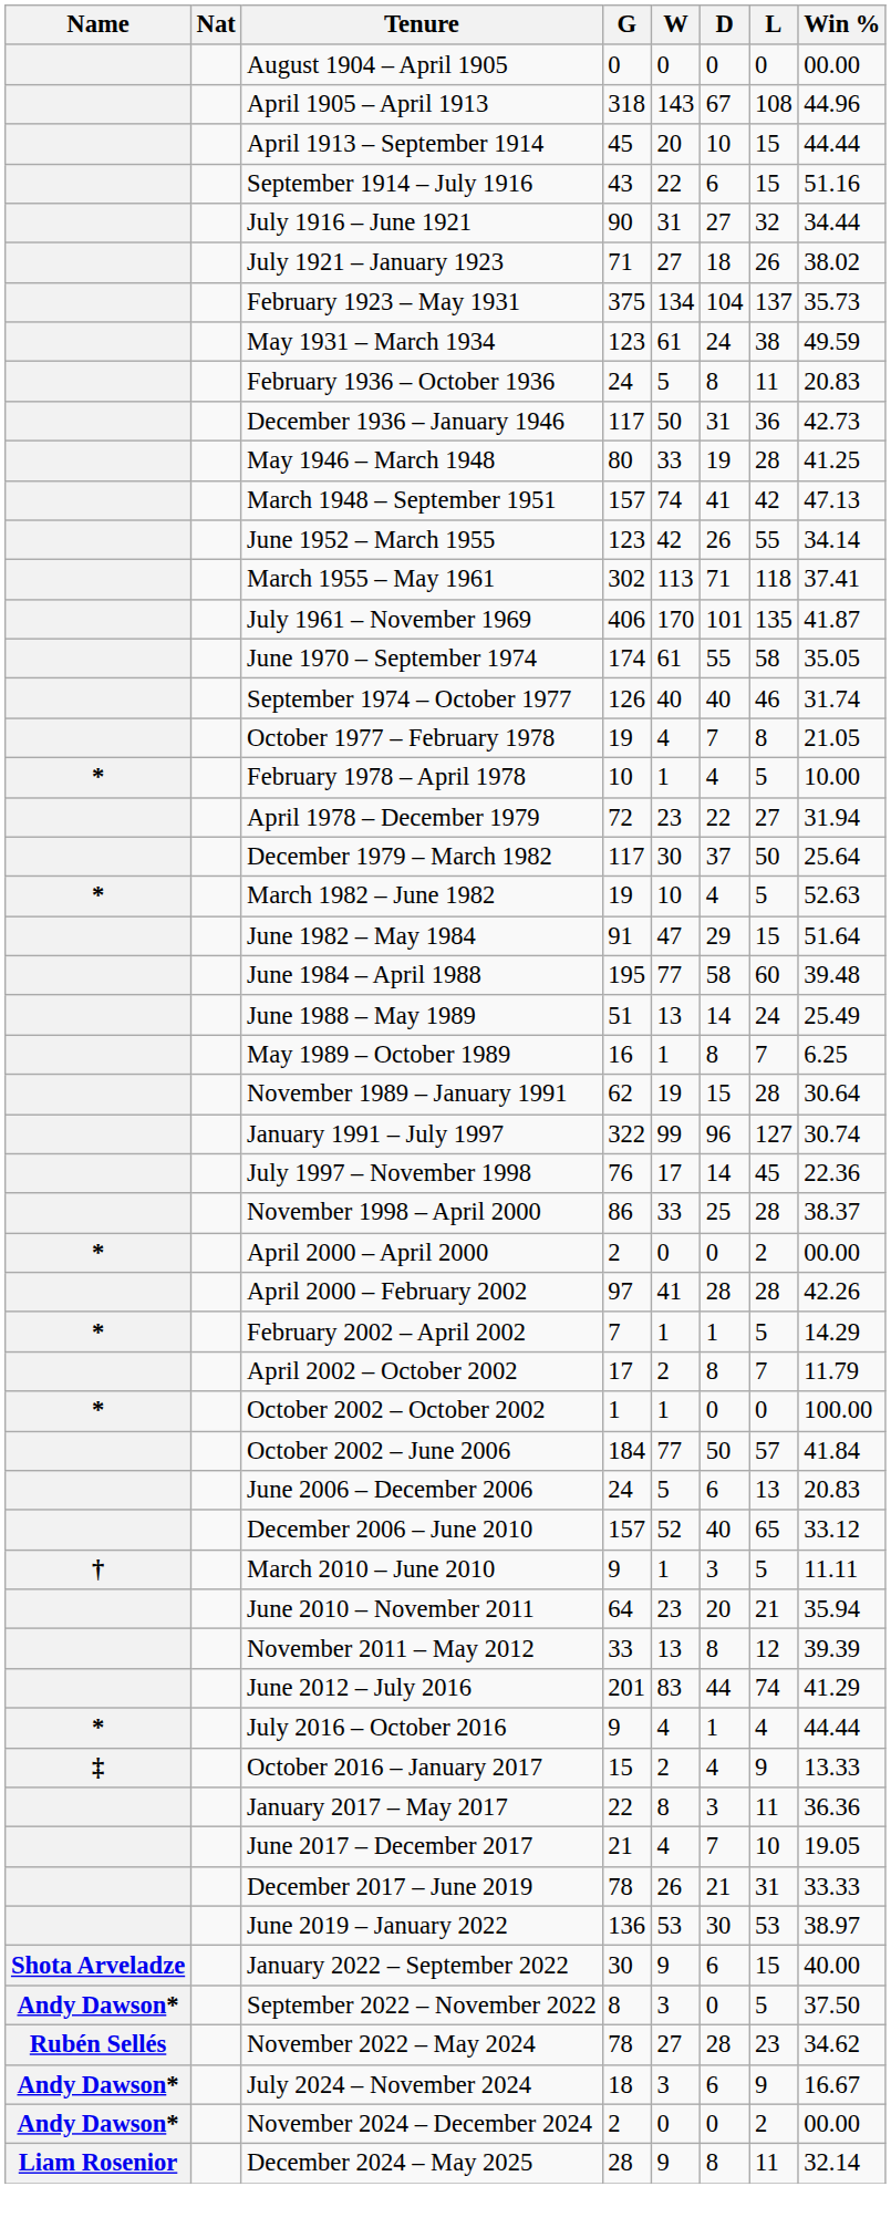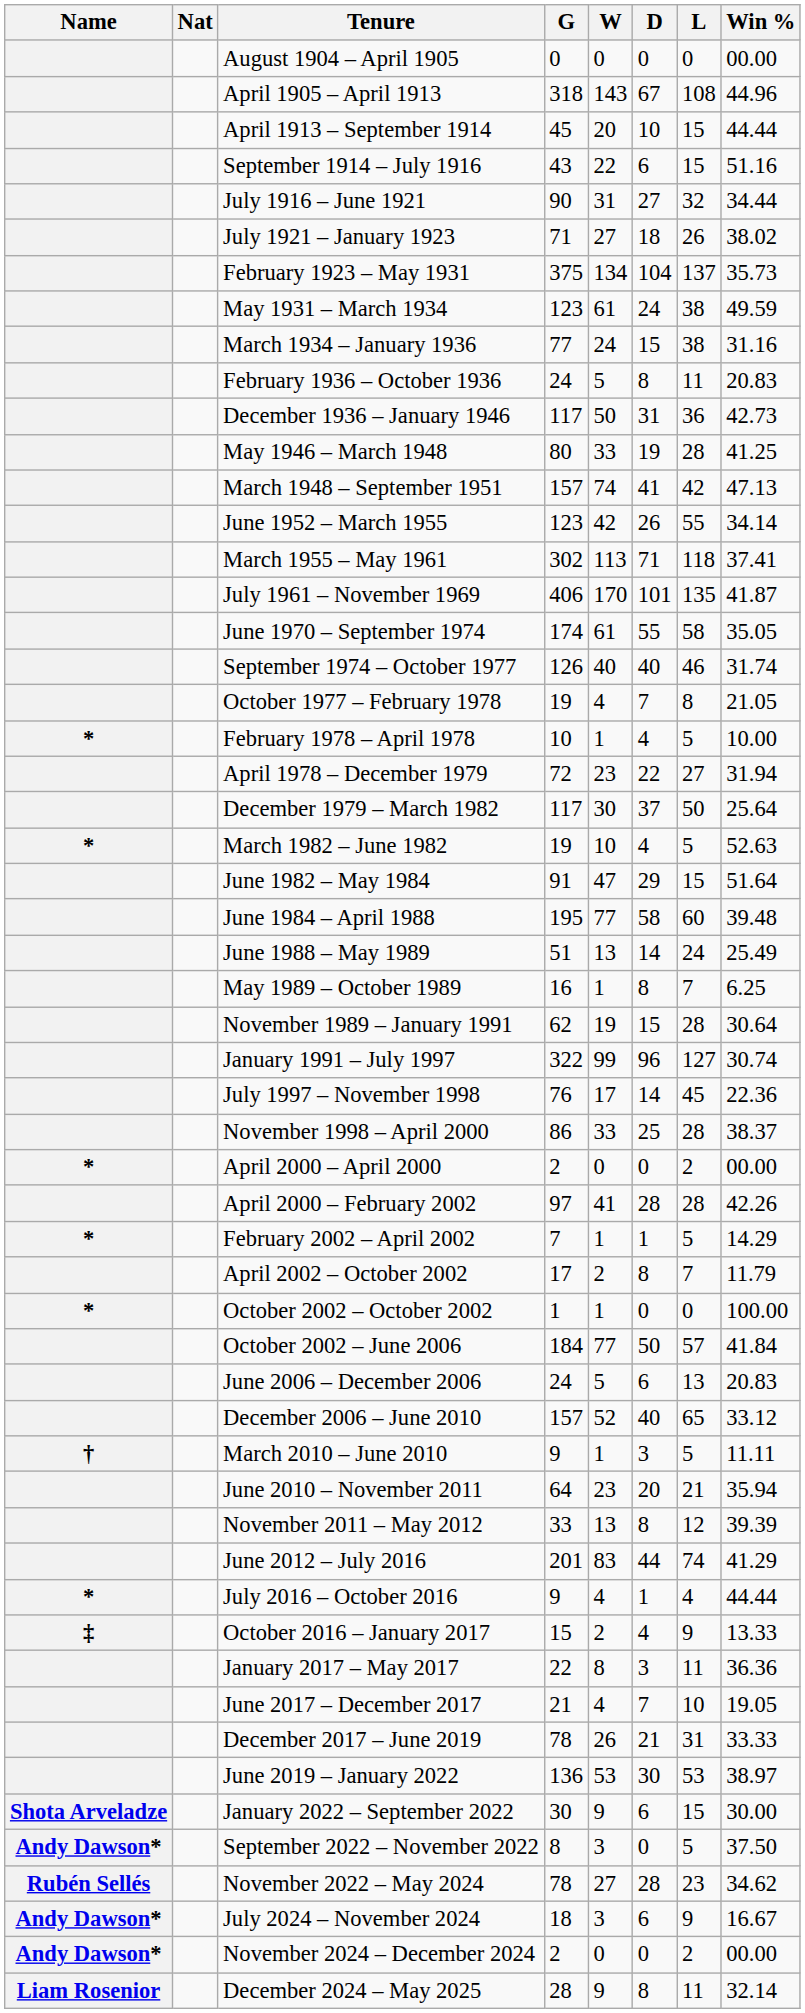+ row: March 1934 – January 1936 | 77 | 24 | 15 | 38 | 31.16
January 2022 – September 2022 | Win %: 40.00 -> 30.00
